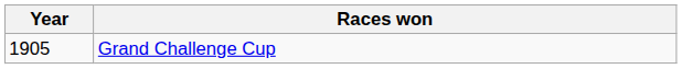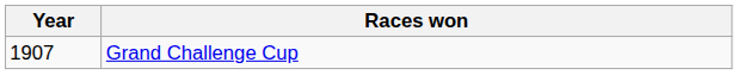Grand Challenge Cup | Year: 1905 -> 1907
